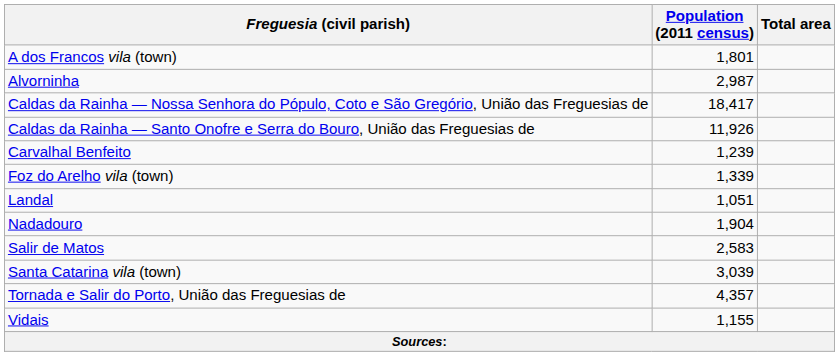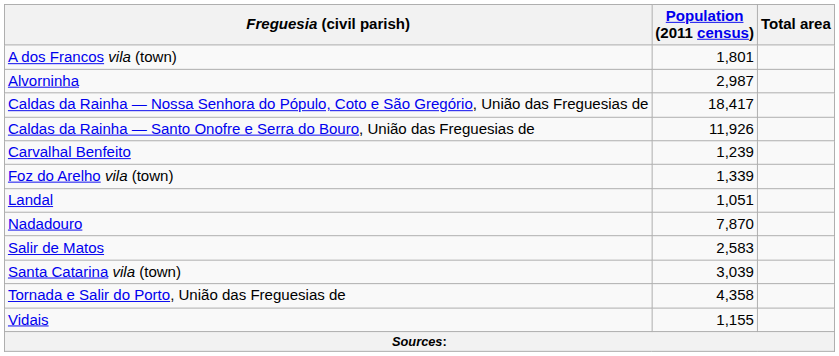Nadadouro | Population (2011 census): 1,904 -> 7,870
Tornada e Salir do Porto, União das Freguesias de | Population (2011 census): 4,357 -> 4,358
